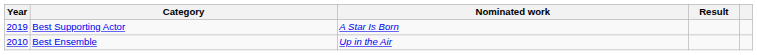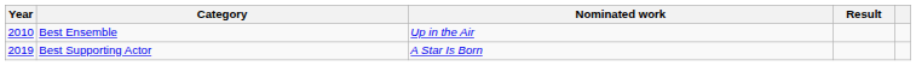rows swapped: Best Ensemble <-> Best Supporting Actor
